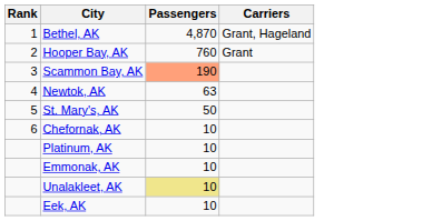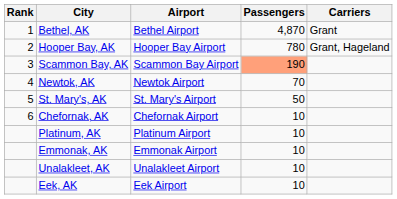+ column: Airport | Bethel Airport | Hooper Bay Airport | Scammon Bay Airport | Newtok Airport | St. Mary's Airport | Chefornak Airport | Platinum Airport | Emmonak Airport | Unalakleet Airport | Eek Airport
Bethel, AK | Carriers: Grant, Hageland -> Grant
Hooper Bay, AK | Passengers: 760 -> 780
Hooper Bay, AK | Carriers: Grant -> Grant, Hageland
Newtok, AK | Passengers: 63 -> 70
Unalakleet, AK | Passengers: khaki background -> no background
